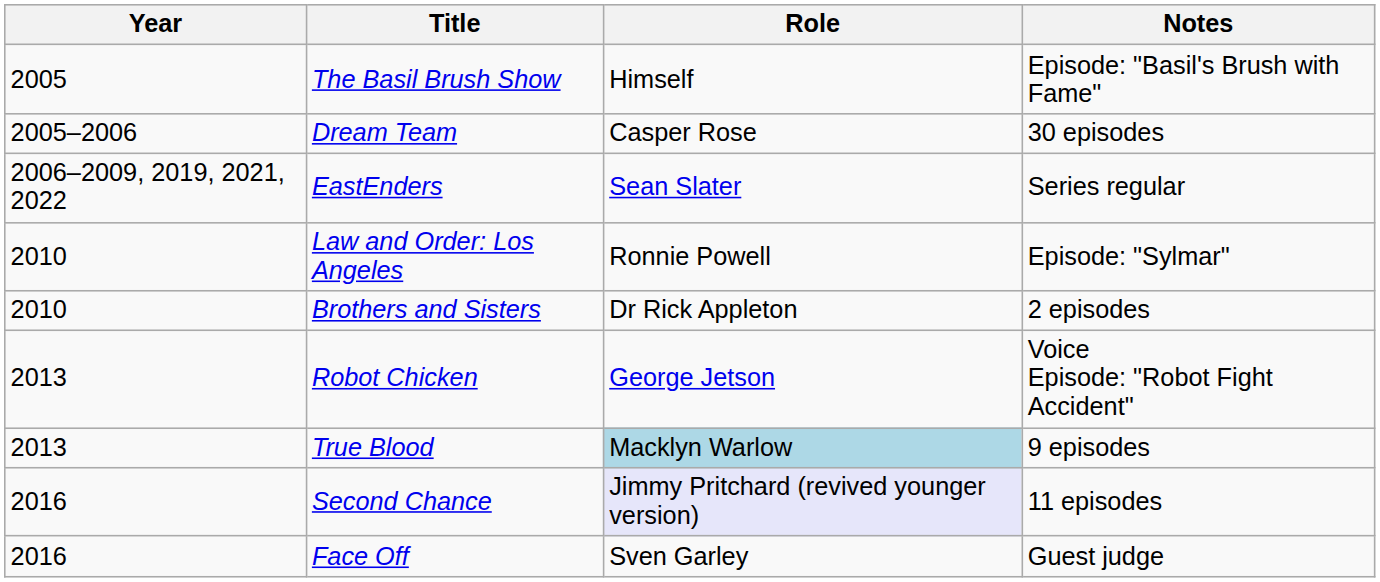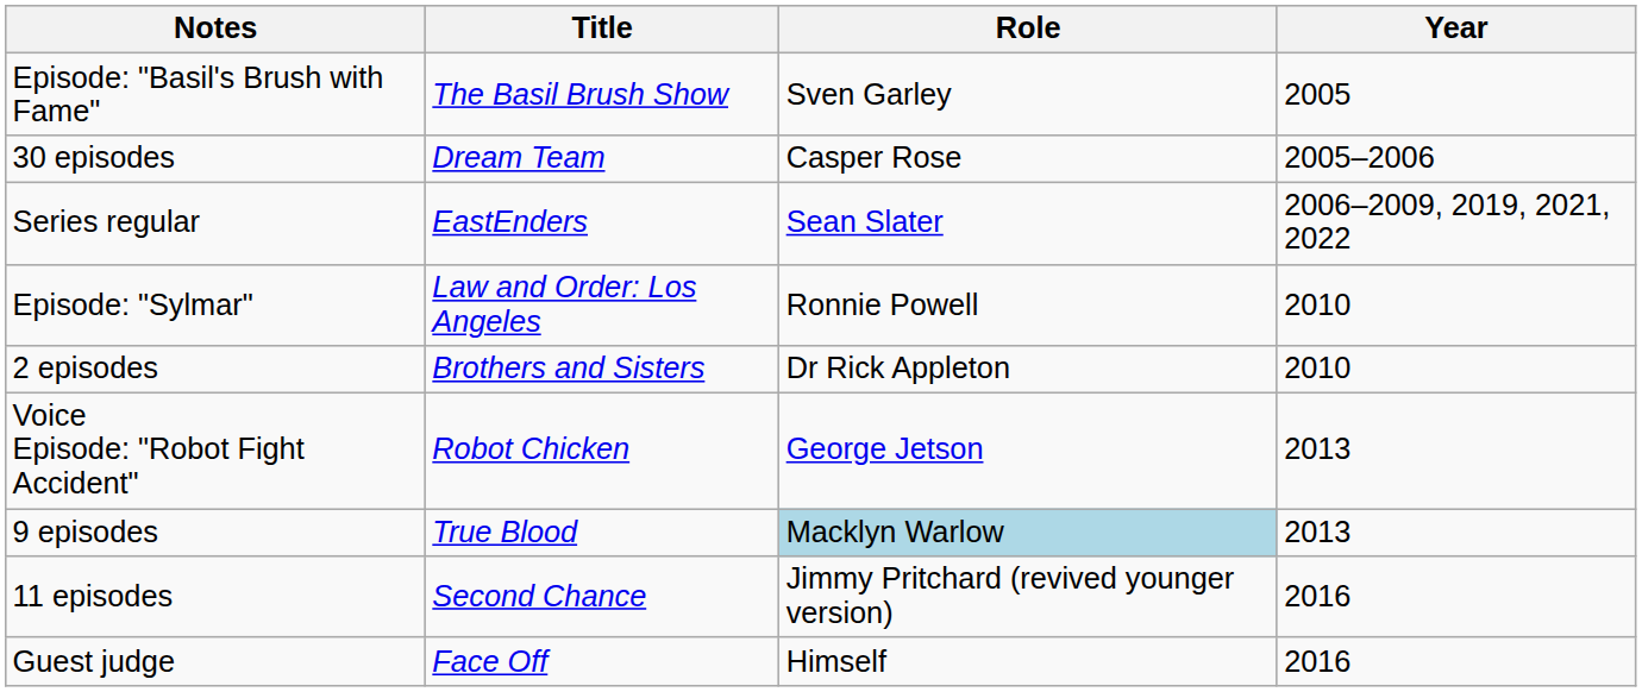columns swapped: Year <-> Notes
The Basil Brush Show | Role: Himself -> Sven Garley
Second Chance | Role: lavender background -> no background
Face Off | Role: Sven Garley -> Himself
